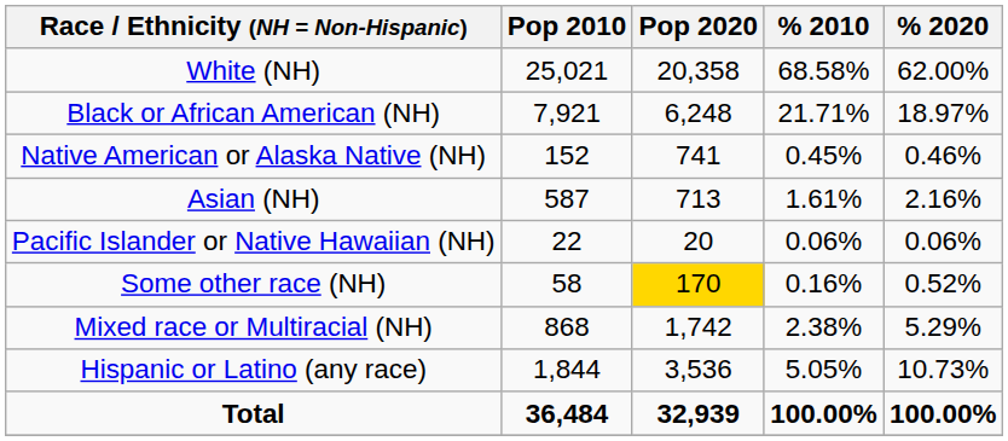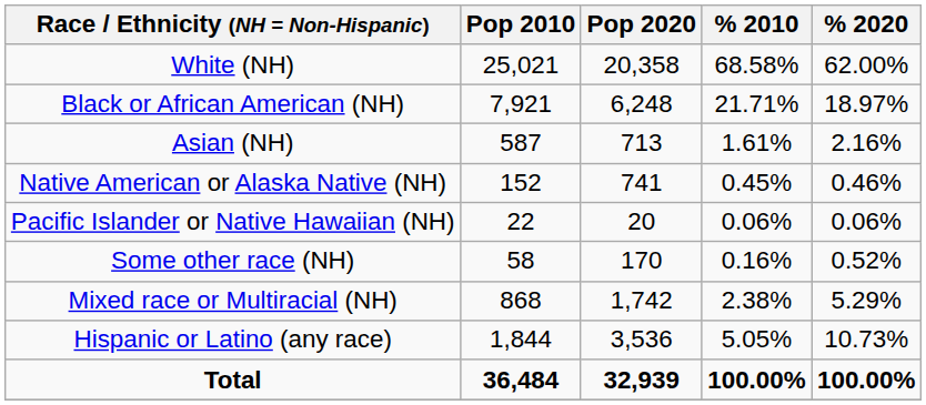rows swapped: Native American or Alaska Native (NH) <-> Asian (NH)
Some other race (NH) | Pop 2020: gold background -> no background
